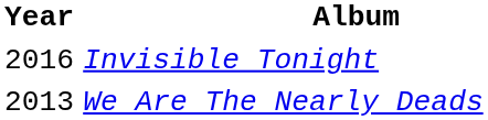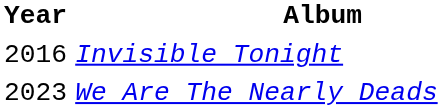We Are The Nearly Deads | Year: 2013 -> 2023
